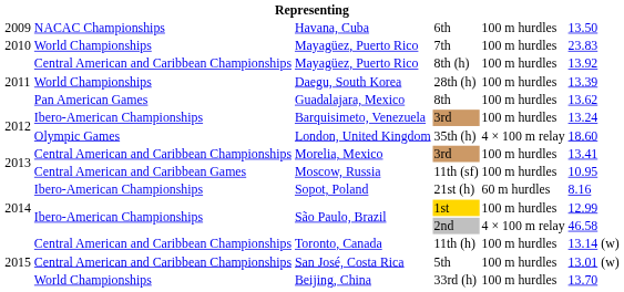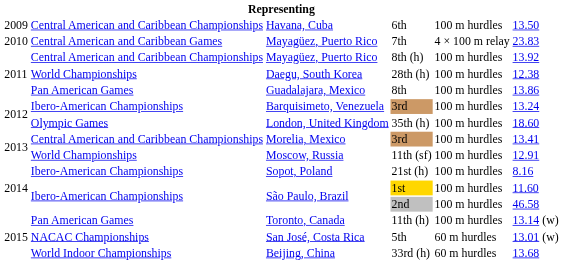6th | column 2: NACAC Championships -> Central American and Caribbean Championships
7th | column 2: World Championships -> Central American and Caribbean Games
7th | column 5: 100 m hurdles -> 4 × 100 m relay
28th (h) | column 6: 13.39 -> 12.38
8th | column 6: 13.62 -> 13.86
35th (h) | column 5: 4 × 100 m relay -> 100 m hurdles
11th (sf) | column 2: Central American and Caribbean Games -> World Championships
11th (sf) | column 6: 10.95 -> 12.91
21st (h) | column 5: 60 m hurdles -> 100 m hurdles
1st | column 6: 12.99 -> 11.60
2nd | column 5: 4 × 100 m relay -> 100 m hurdles
11th (h) | column 2: Central American and Caribbean Championships -> Pan American Games
5th | column 2: Central American and Caribbean Championships -> NACAC Championships
5th | column 5: 100 m hurdles -> 60 m hurdles
33rd (h) | column 2: World Championships -> World Indoor Championships
33rd (h) | column 5: 100 m hurdles -> 60 m hurdles
33rd (h) | column 6: 13.70 -> 13.68
